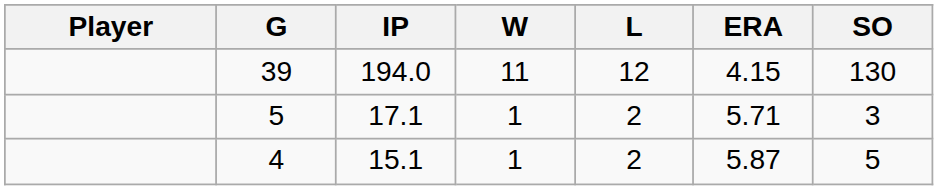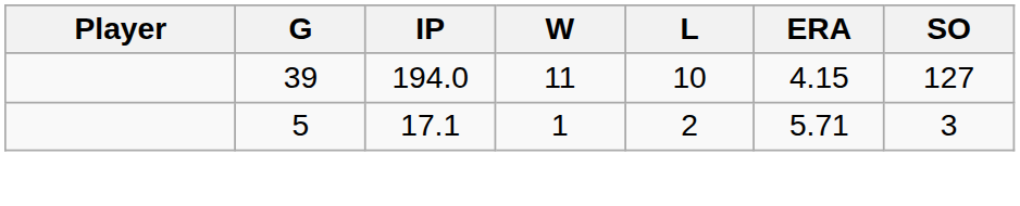39 | L: 12 -> 10
39 | SO: 130 -> 127
- row: 4 | 15.1 | 1 | 2 | 5.87 | 5
